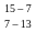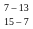rows swapped: 7 – 13 <-> 15 – 7
